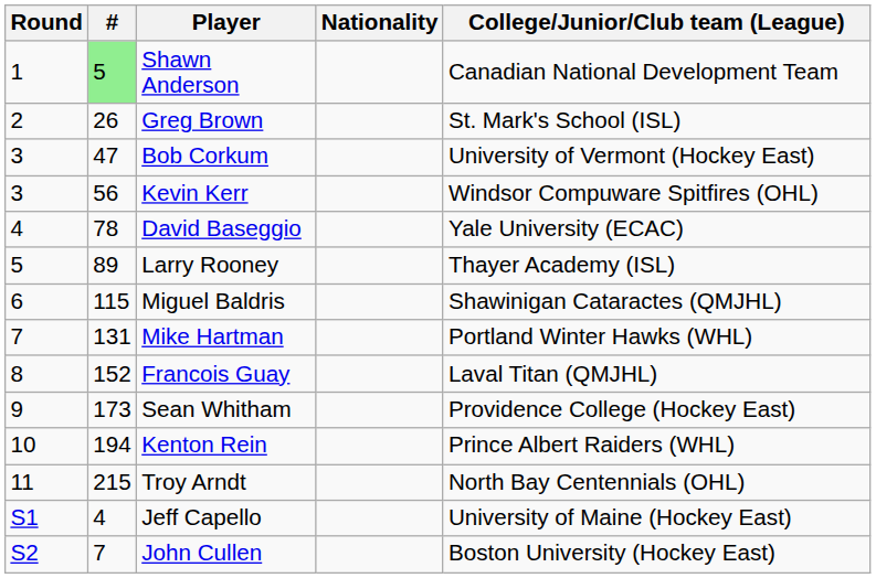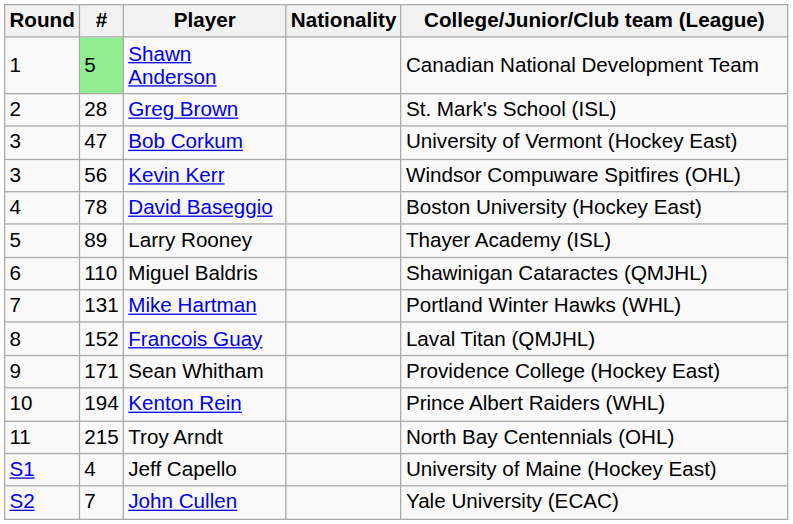Greg Brown | #: 26 -> 28
David Baseggio | College/Junior/Club team (League): Yale University (ECAC) -> Boston University (Hockey East)
Miguel Baldris | #: 115 -> 110
Sean Whitham | #: 173 -> 171
John Cullen | College/Junior/Club team (League): Boston University (Hockey East) -> Yale University (ECAC)
